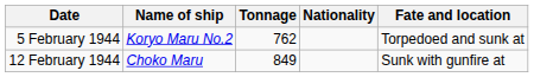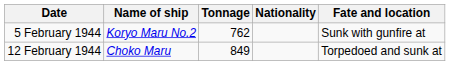5 February 1944 | Fate and location: Torpedoed and sunk at -> Sunk with gunfire at
12 February 1944 | Fate and location: Sunk with gunfire at -> Torpedoed and sunk at
